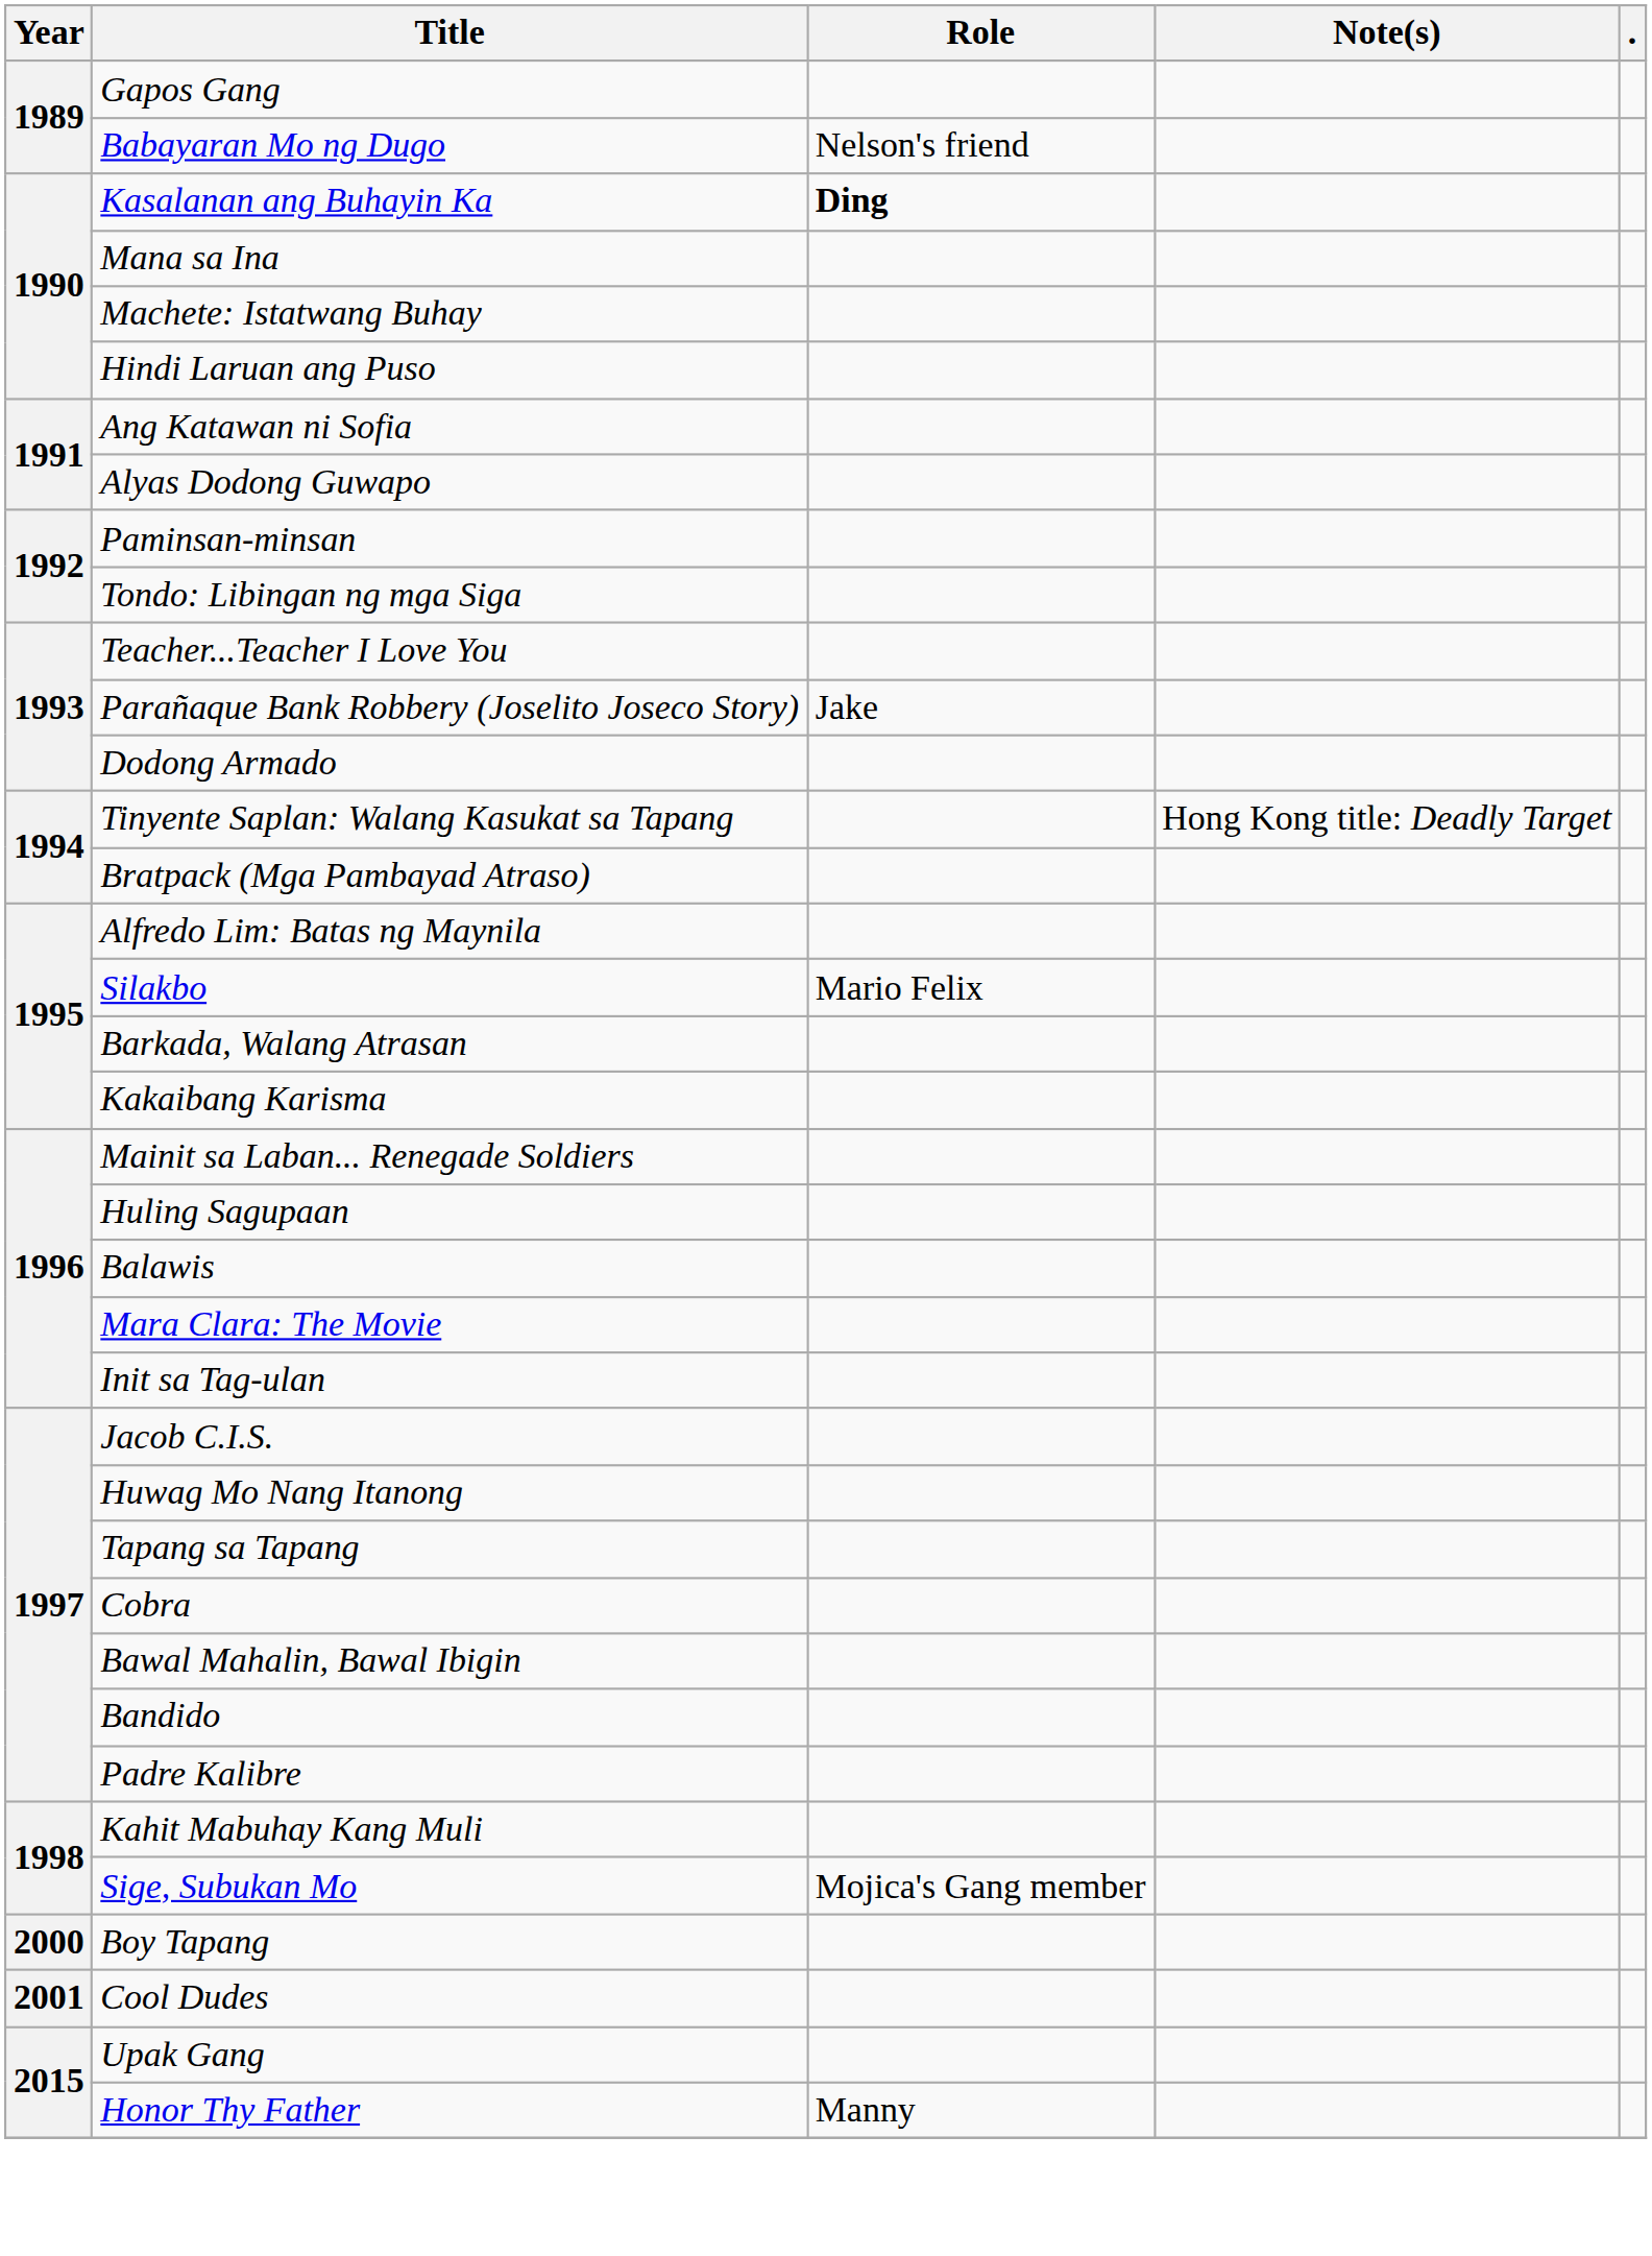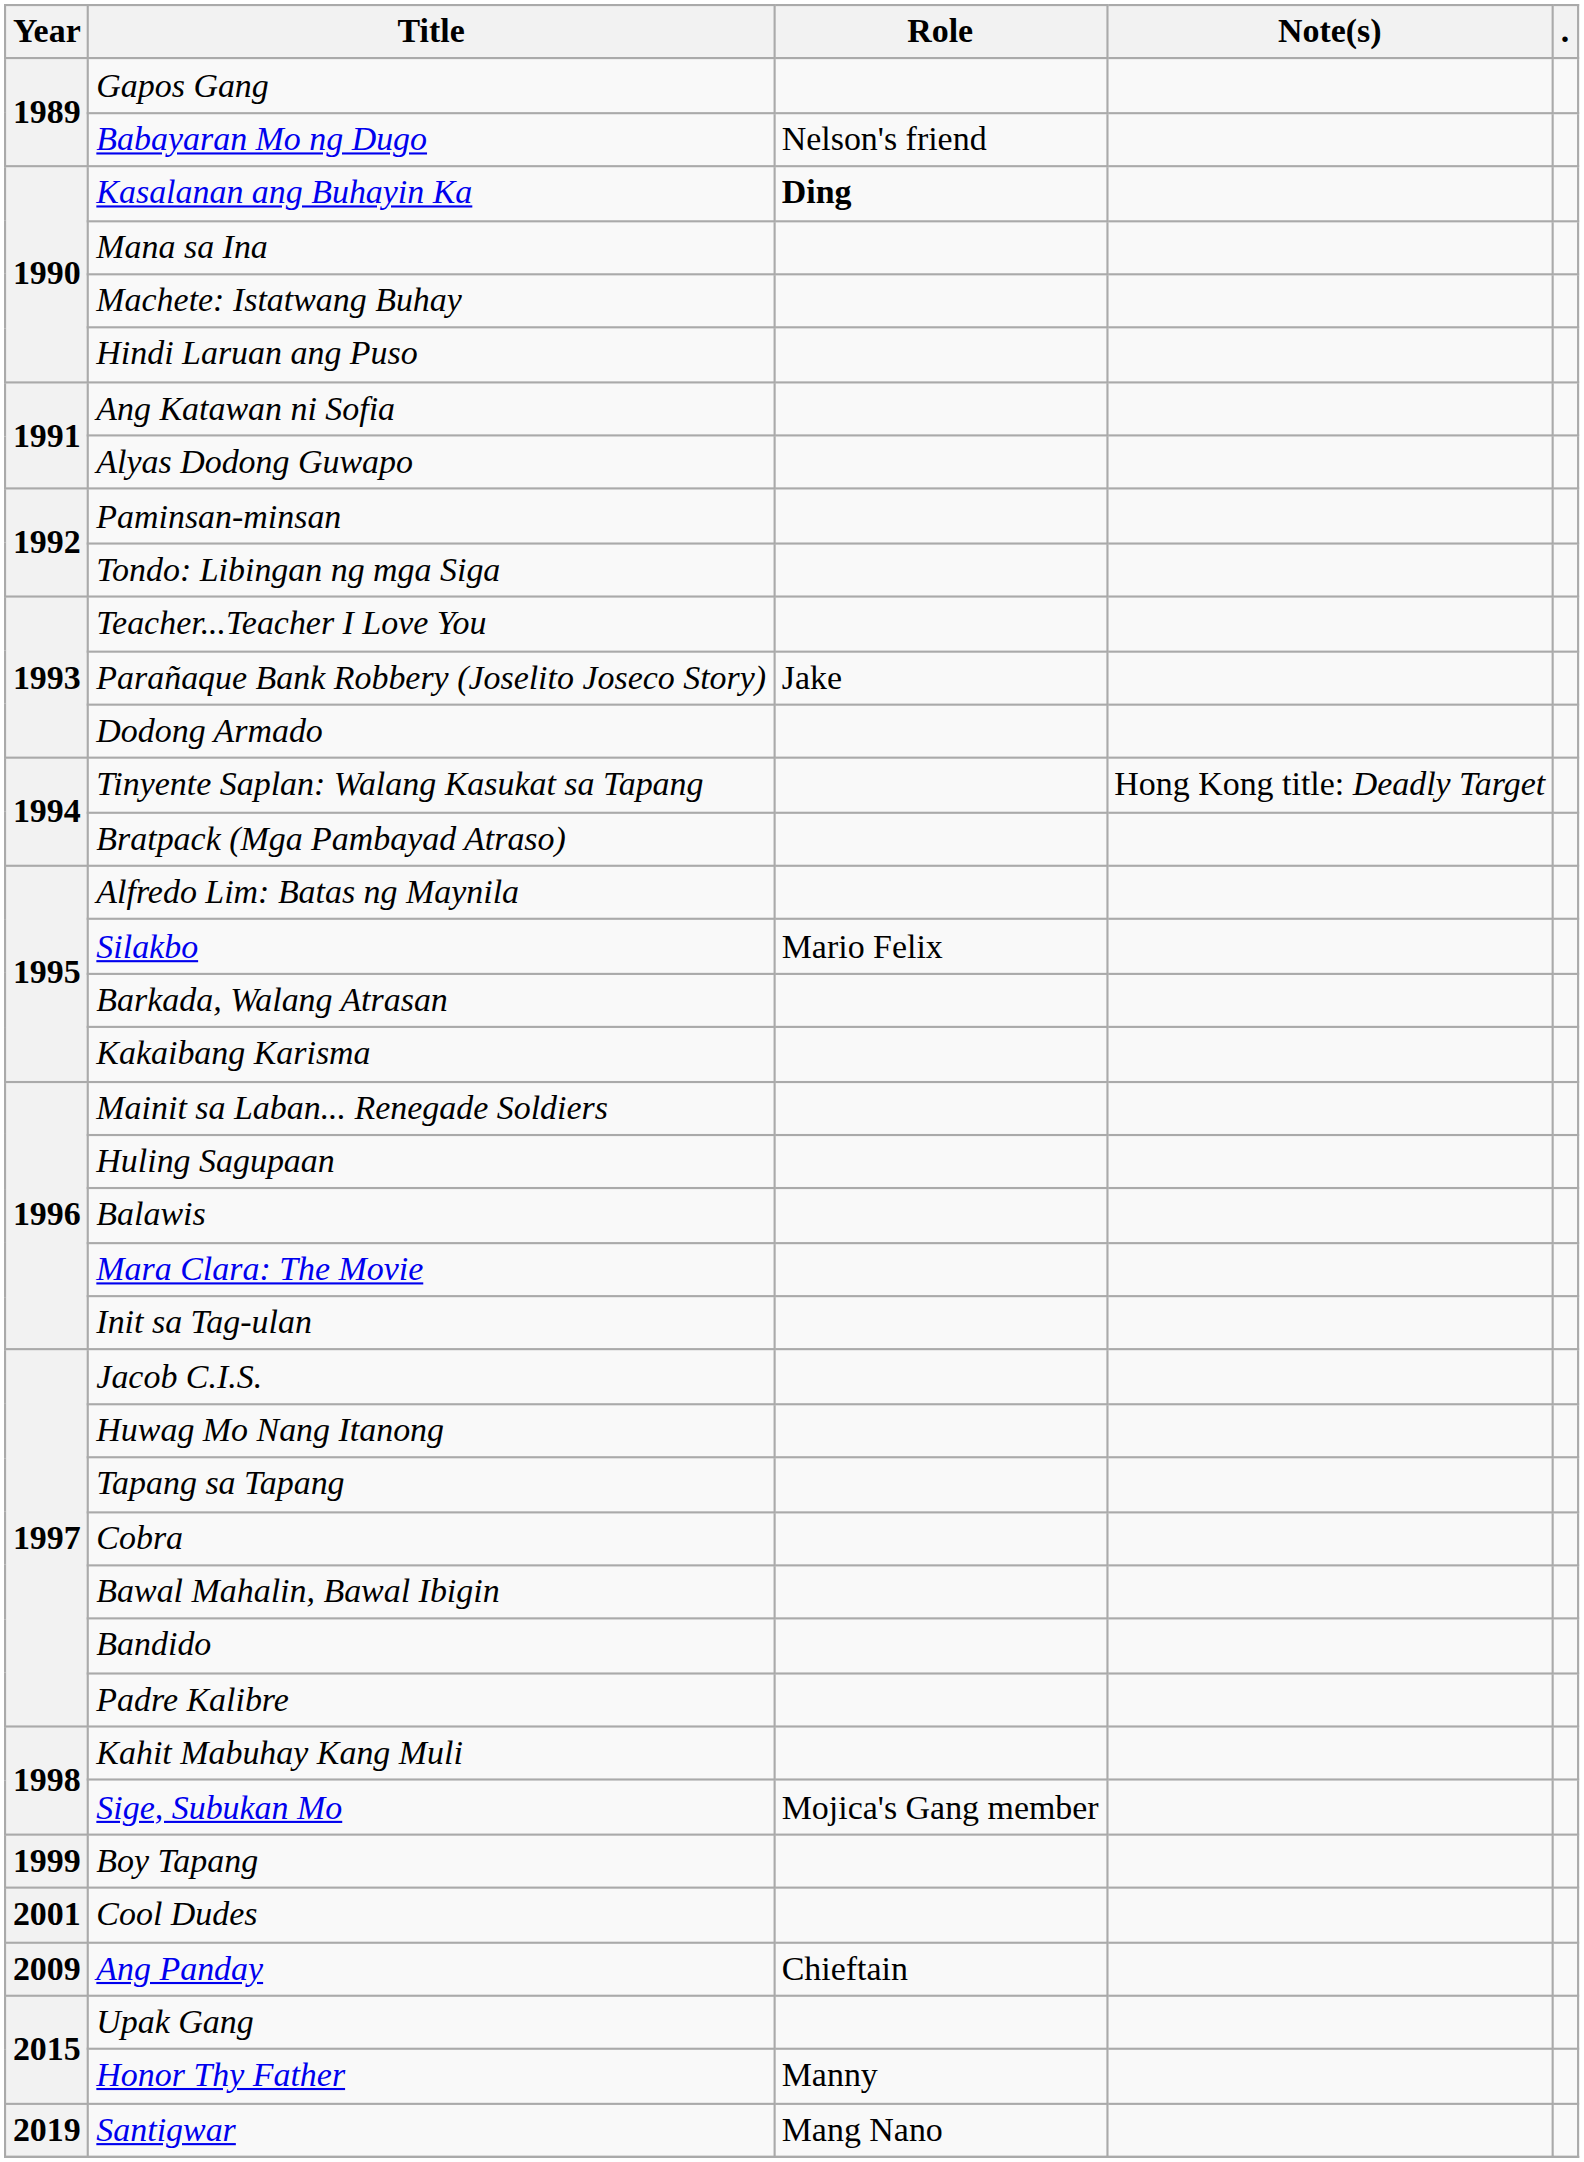Boy Tapang | Year: 2000 -> 1999
+ row: 2009 | Ang Panday | Chieftain
+ row: 2019 | Santigwar | Mang Nano
